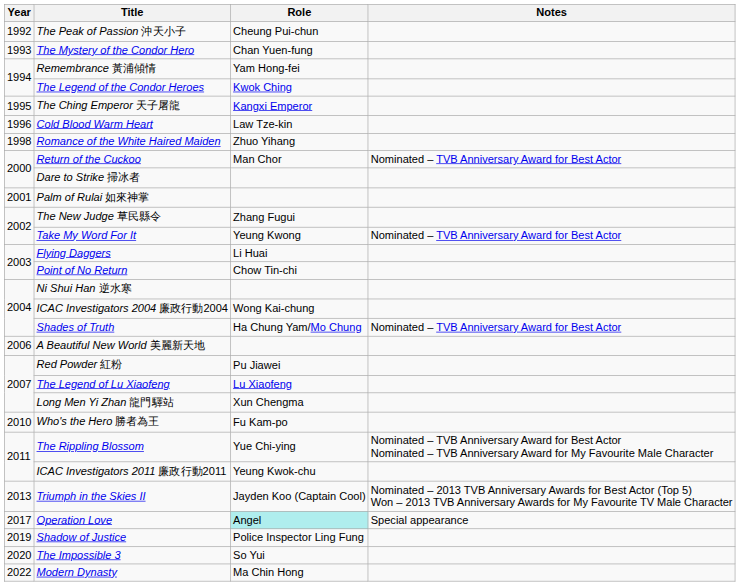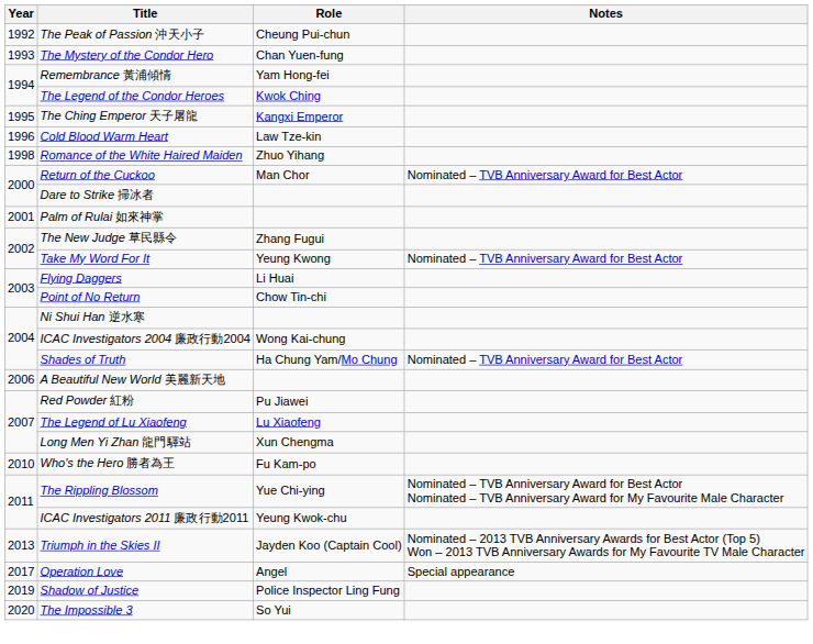Operation Love | Role: paleturquoise background -> no background
- row: 2022 | Modern Dynasty | Ma Chin Hong
